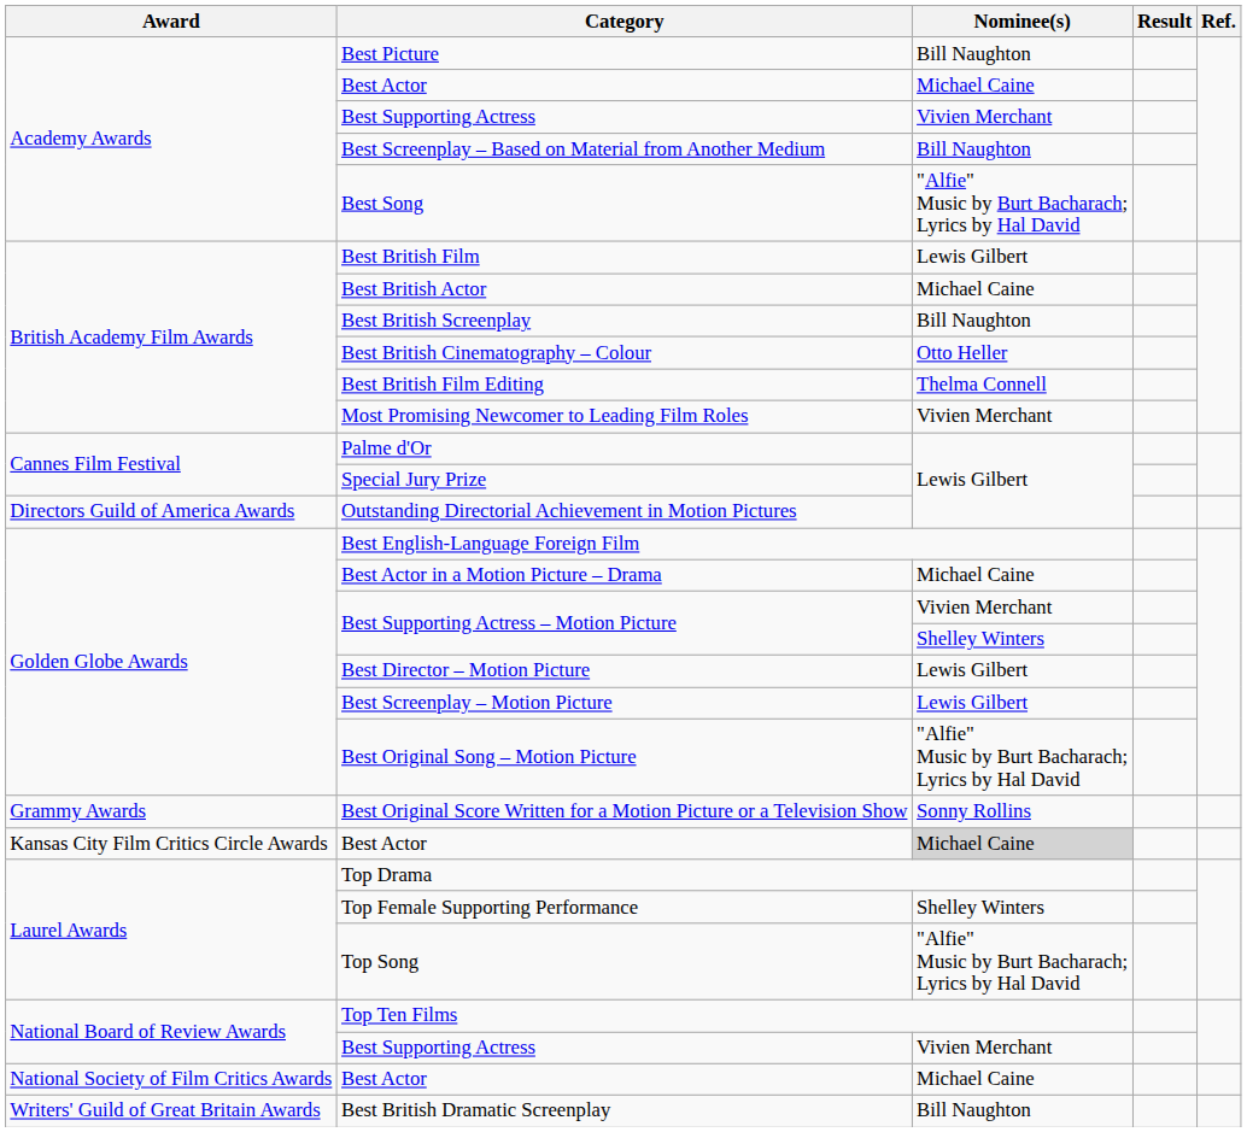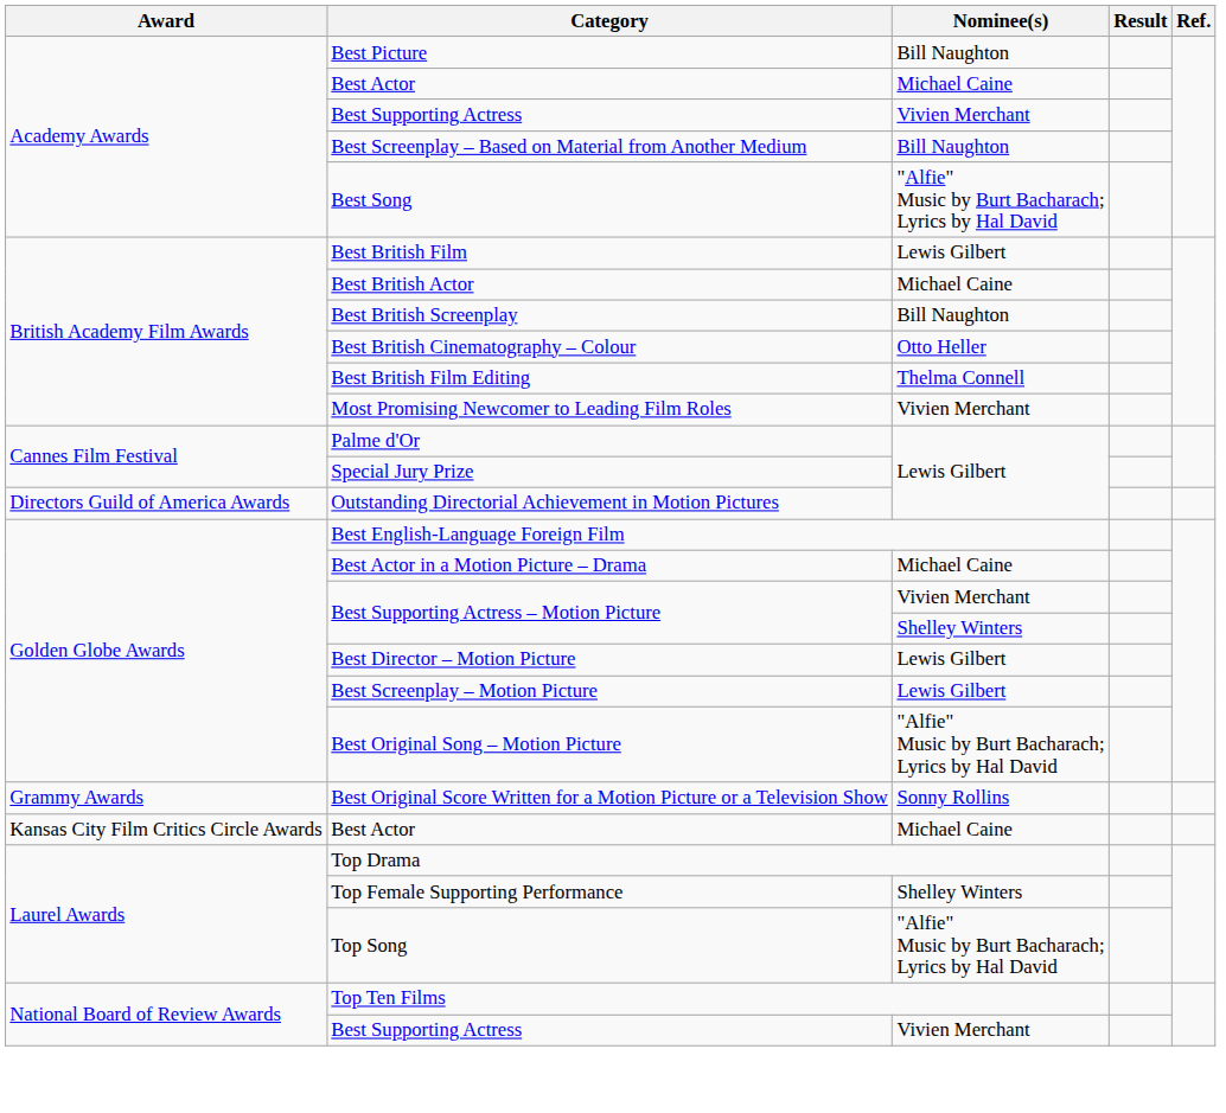Kansas City Film Critics Circle Awards / Best Actor | Nominee(s): lightgrey background -> no background
- row: National Society of Film Critics Awards | Best Actor | Michael Caine
- row: Writers' Guild of Great Britain Awards | Best British Dramatic Screenplay | Bill Naughton
